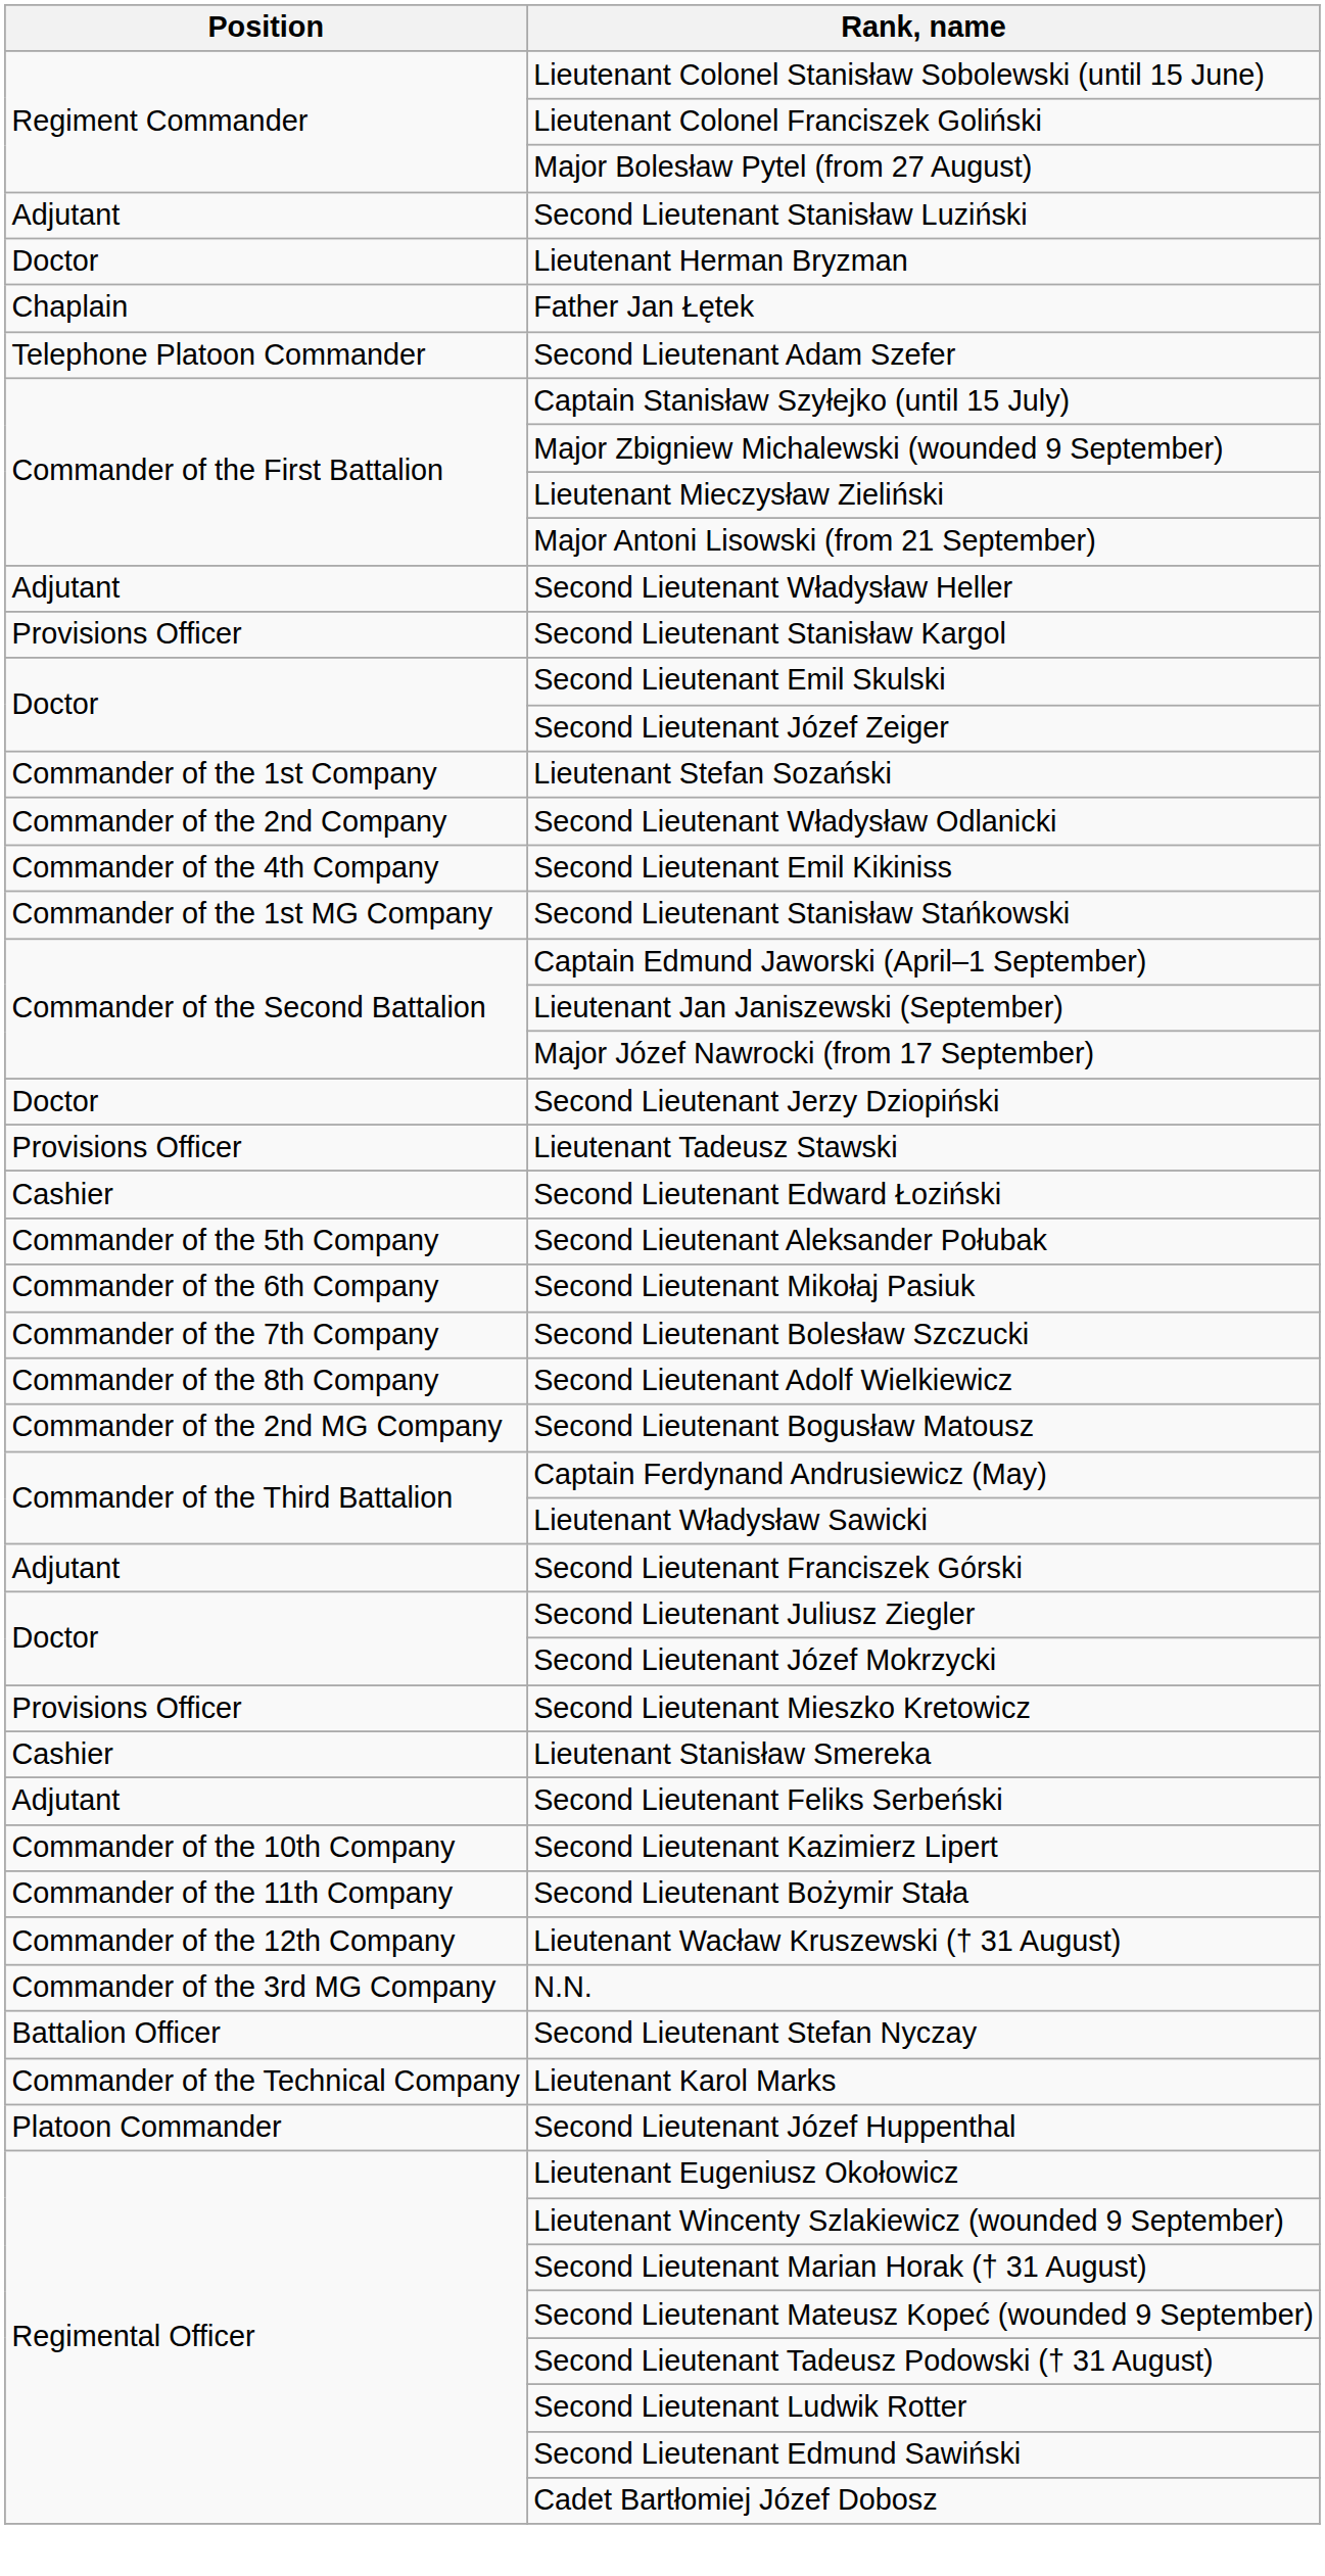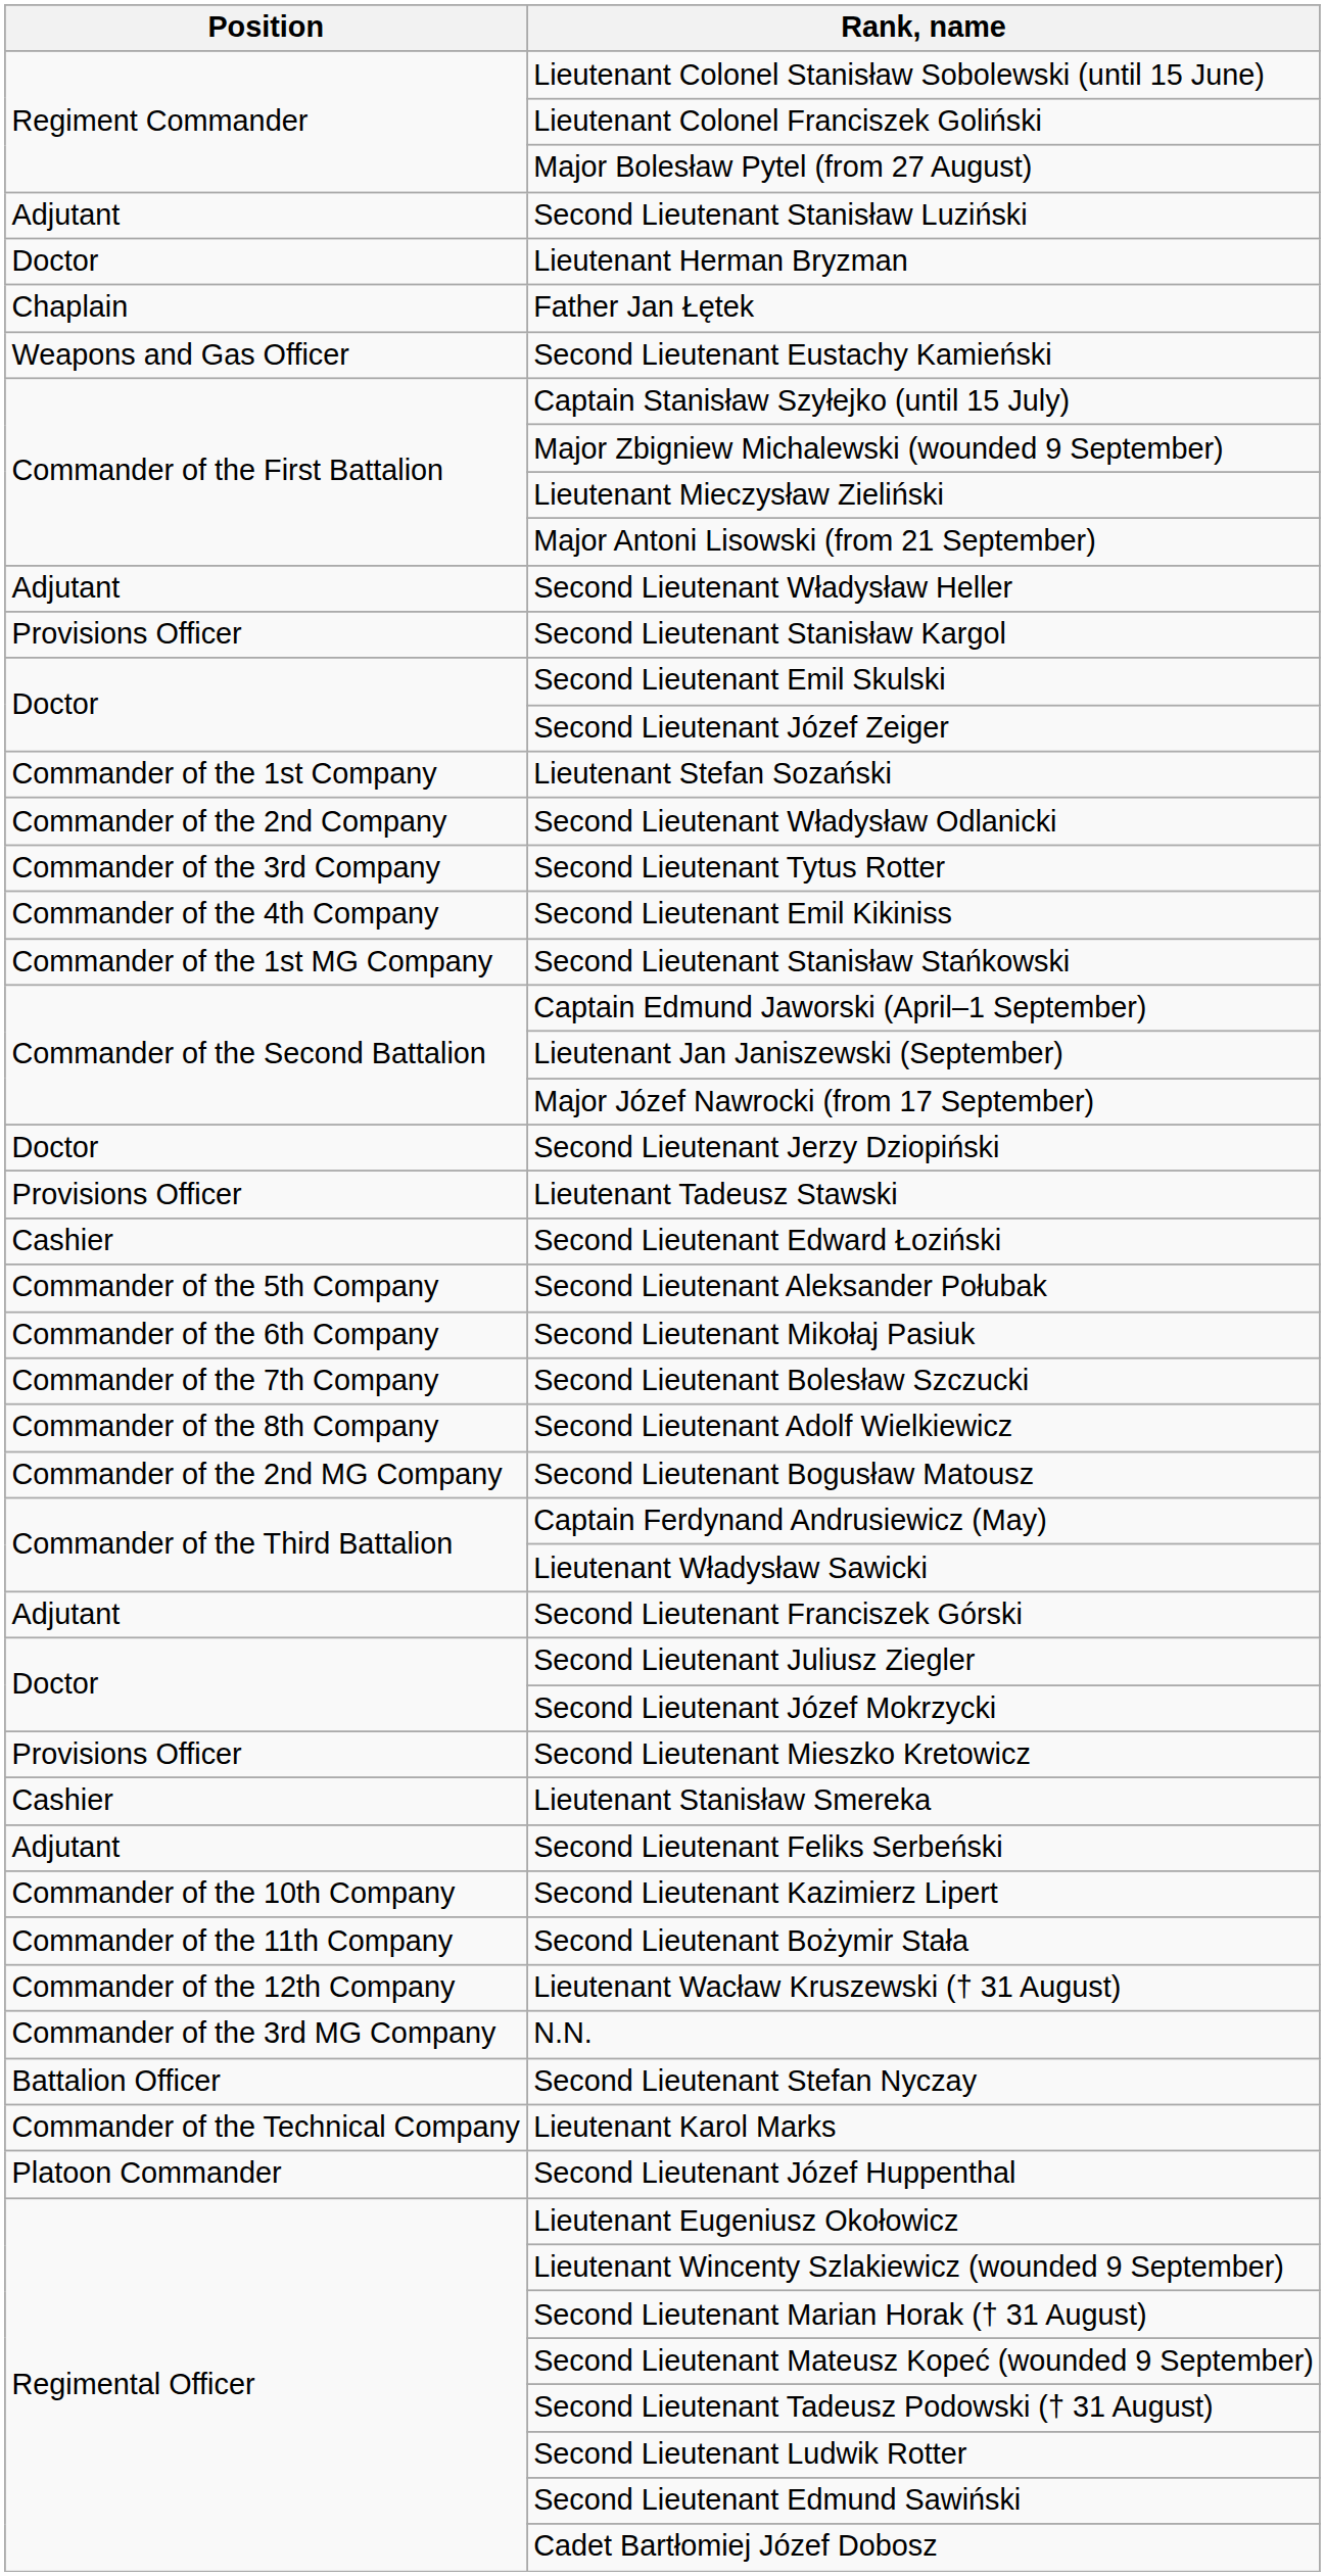+ row: Weapons and Gas Officer | Second Lieutenant Eustachy Kamieński
- row: Telephone Platoon Commander | Second Lieutenant Adam Szefer
+ row: Commander of the 3rd Company | Second Lieutenant Tytus Rotter
